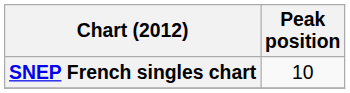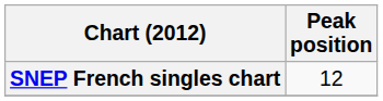SNEP French singles chart | Peak position: 10 -> 12
